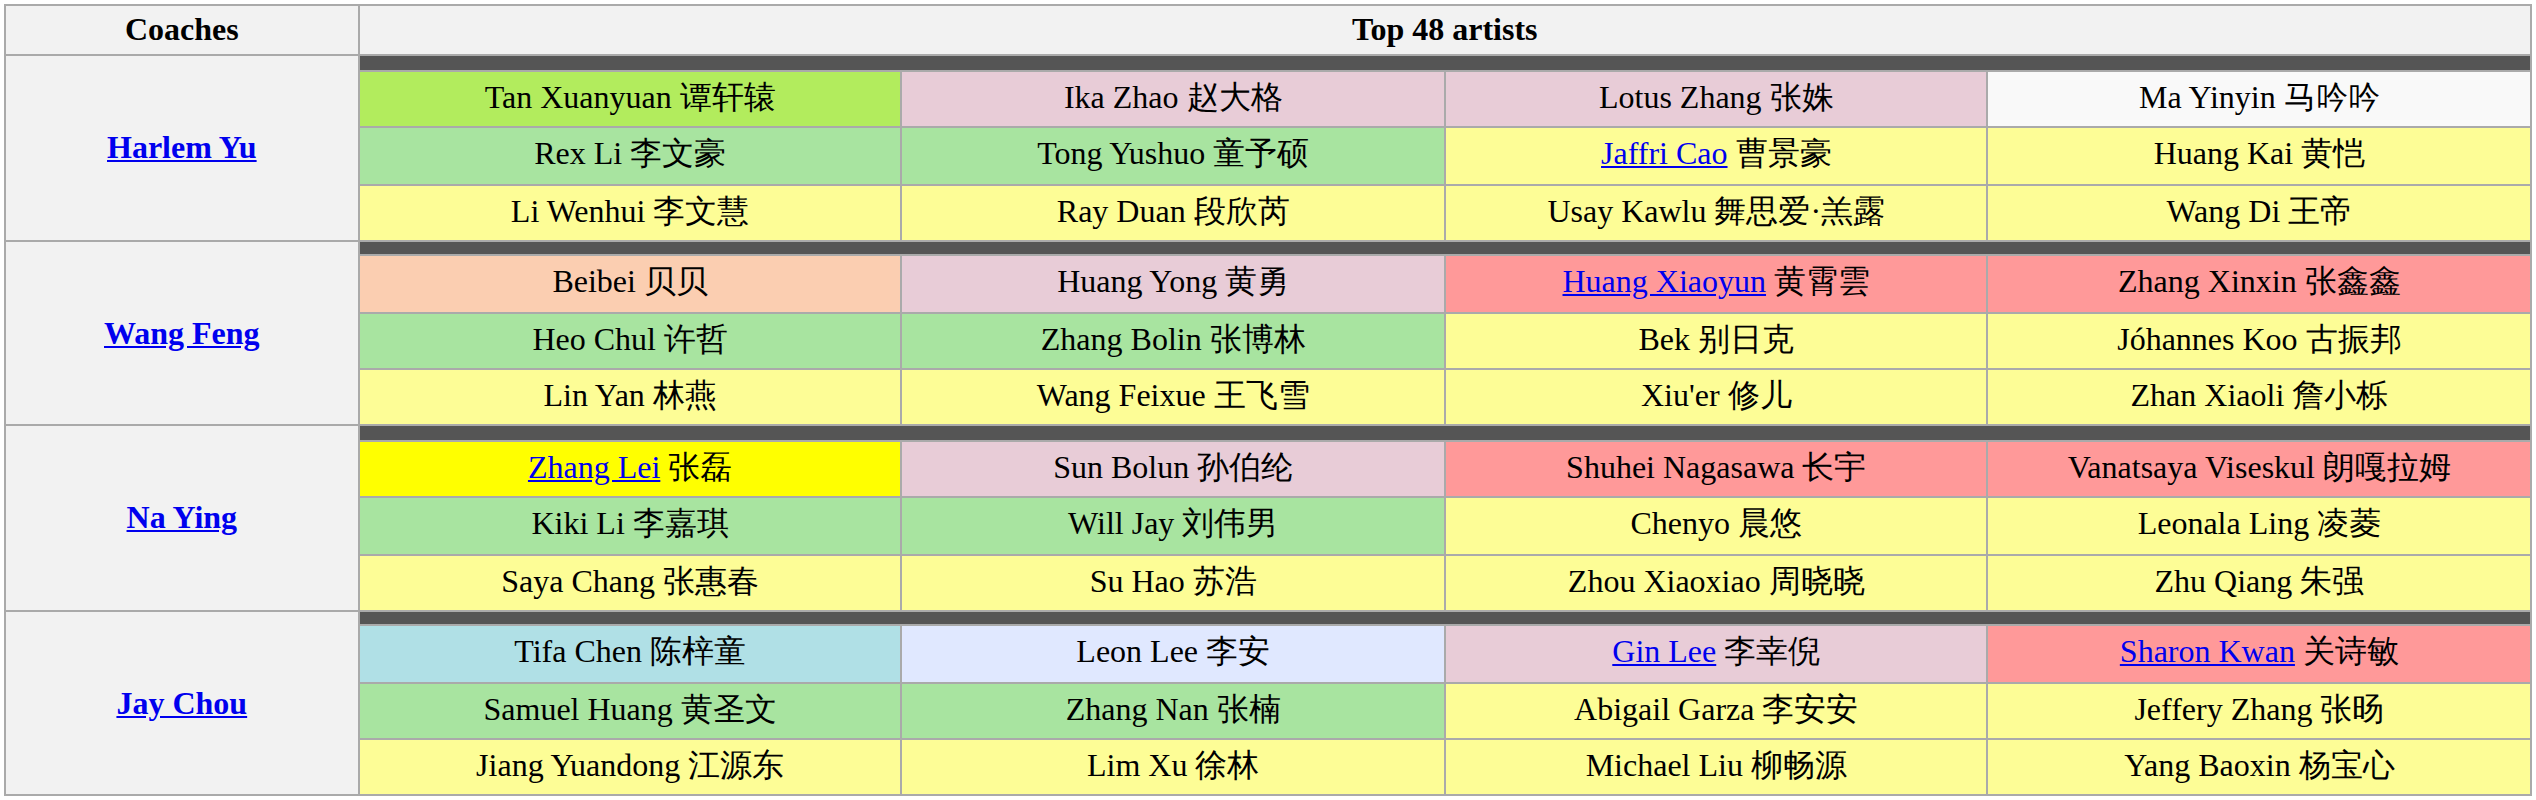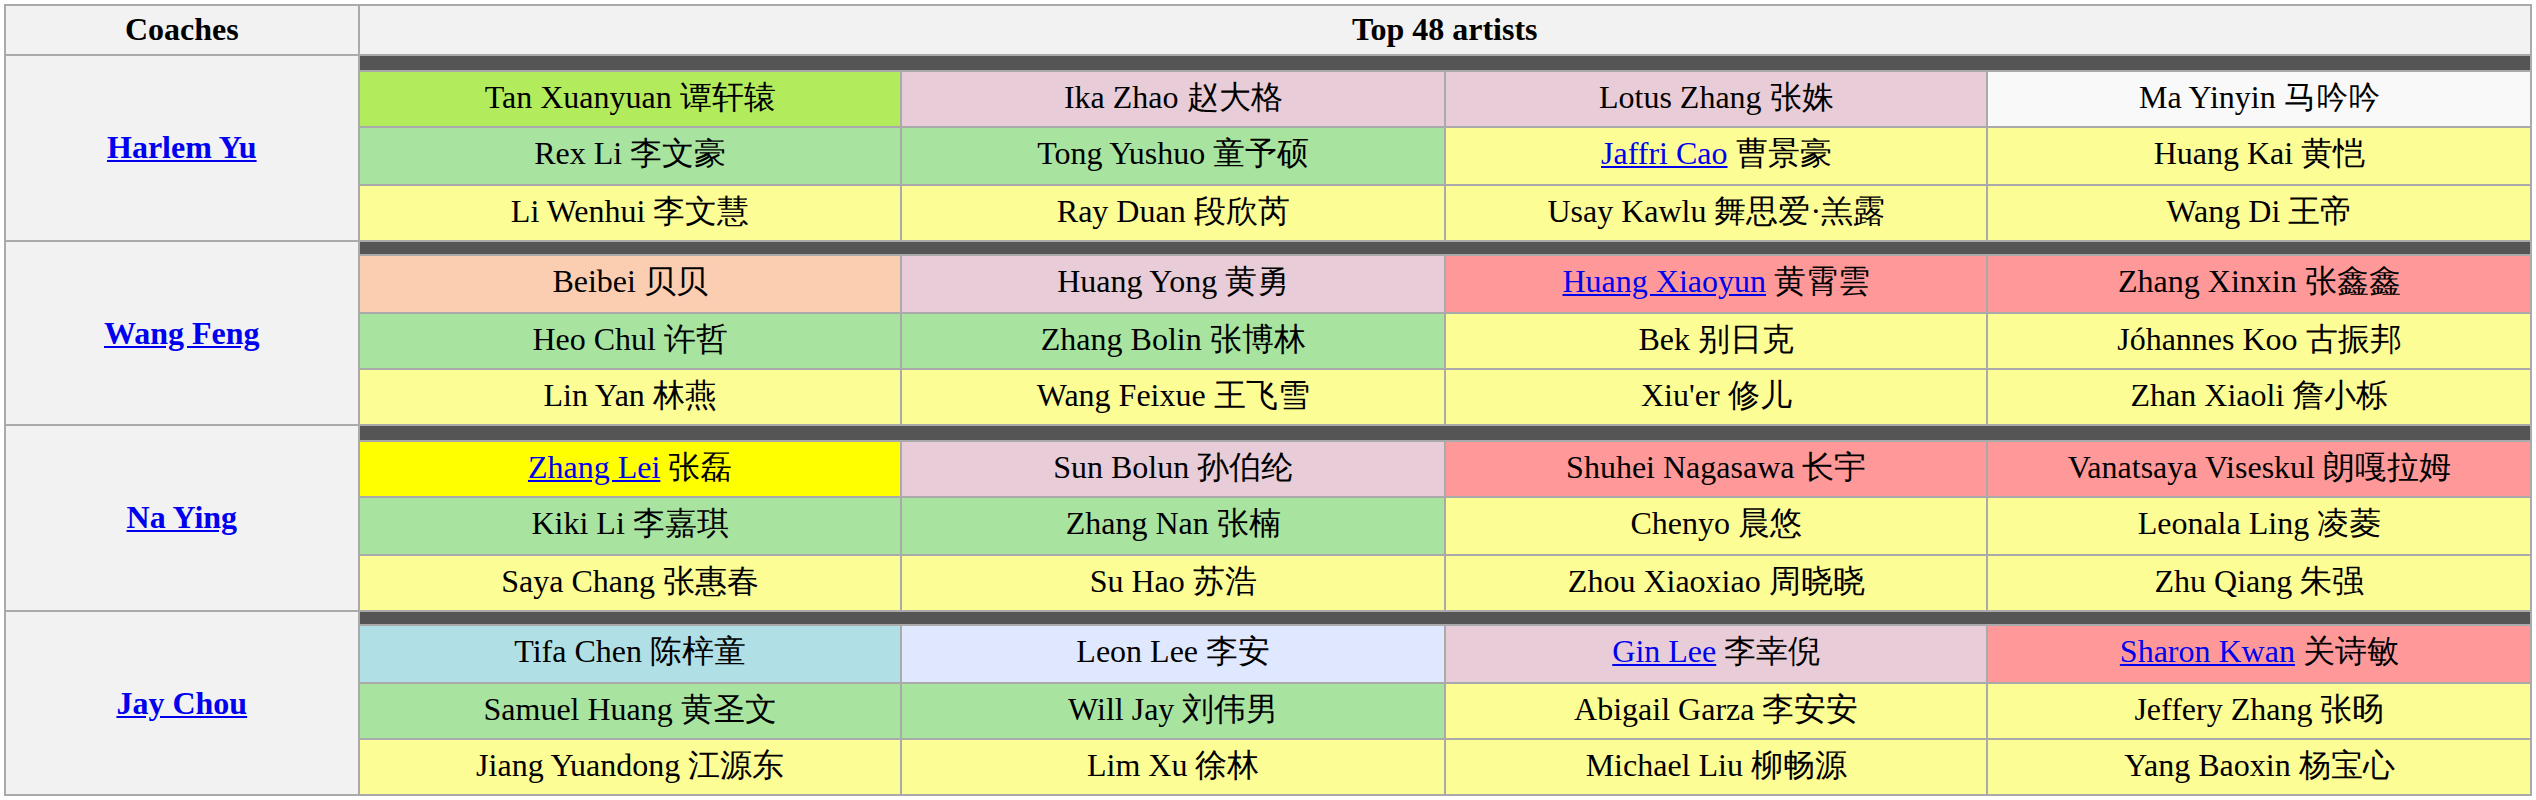Kiki Li 李嘉琪 | column 3: Will Jay 刘伟男 -> Zhang Nan 张楠
Samuel Huang 黄圣文 | column 3: Zhang Nan 张楠 -> Will Jay 刘伟男
